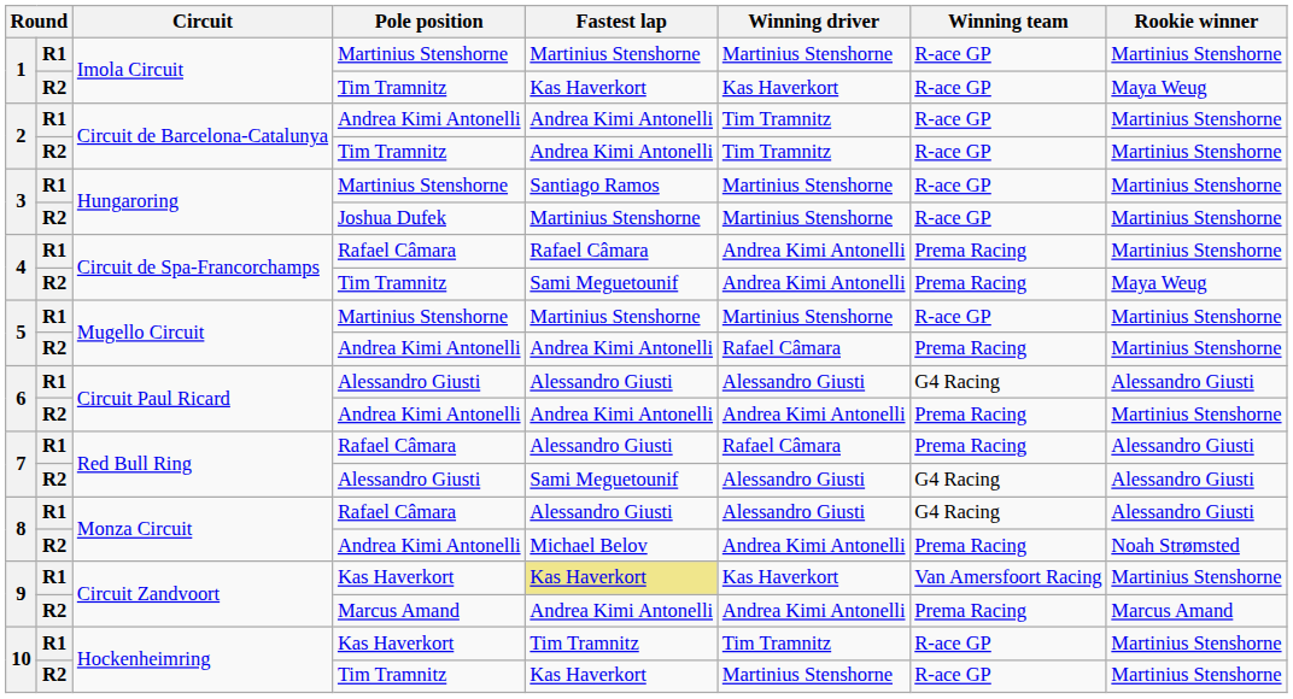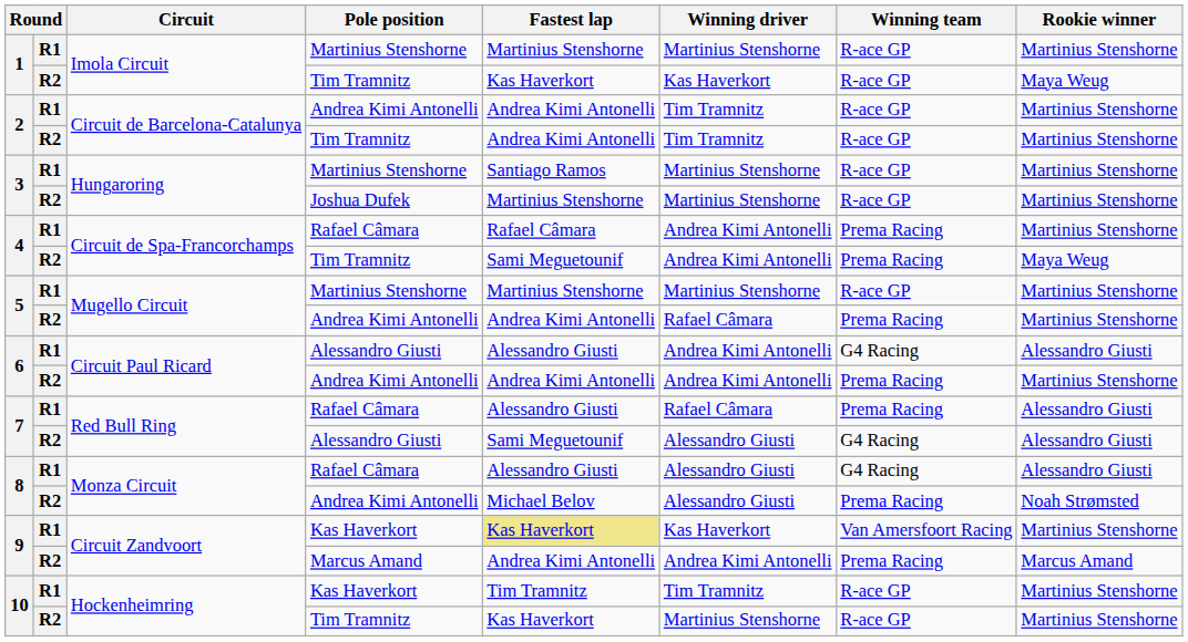6 / Alessandro Giusti | Winning driver: Alessandro Giusti -> Andrea Kimi Antonelli
8 / Andrea Kimi Antonelli | Winning driver: Andrea Kimi Antonelli -> Alessandro Giusti
